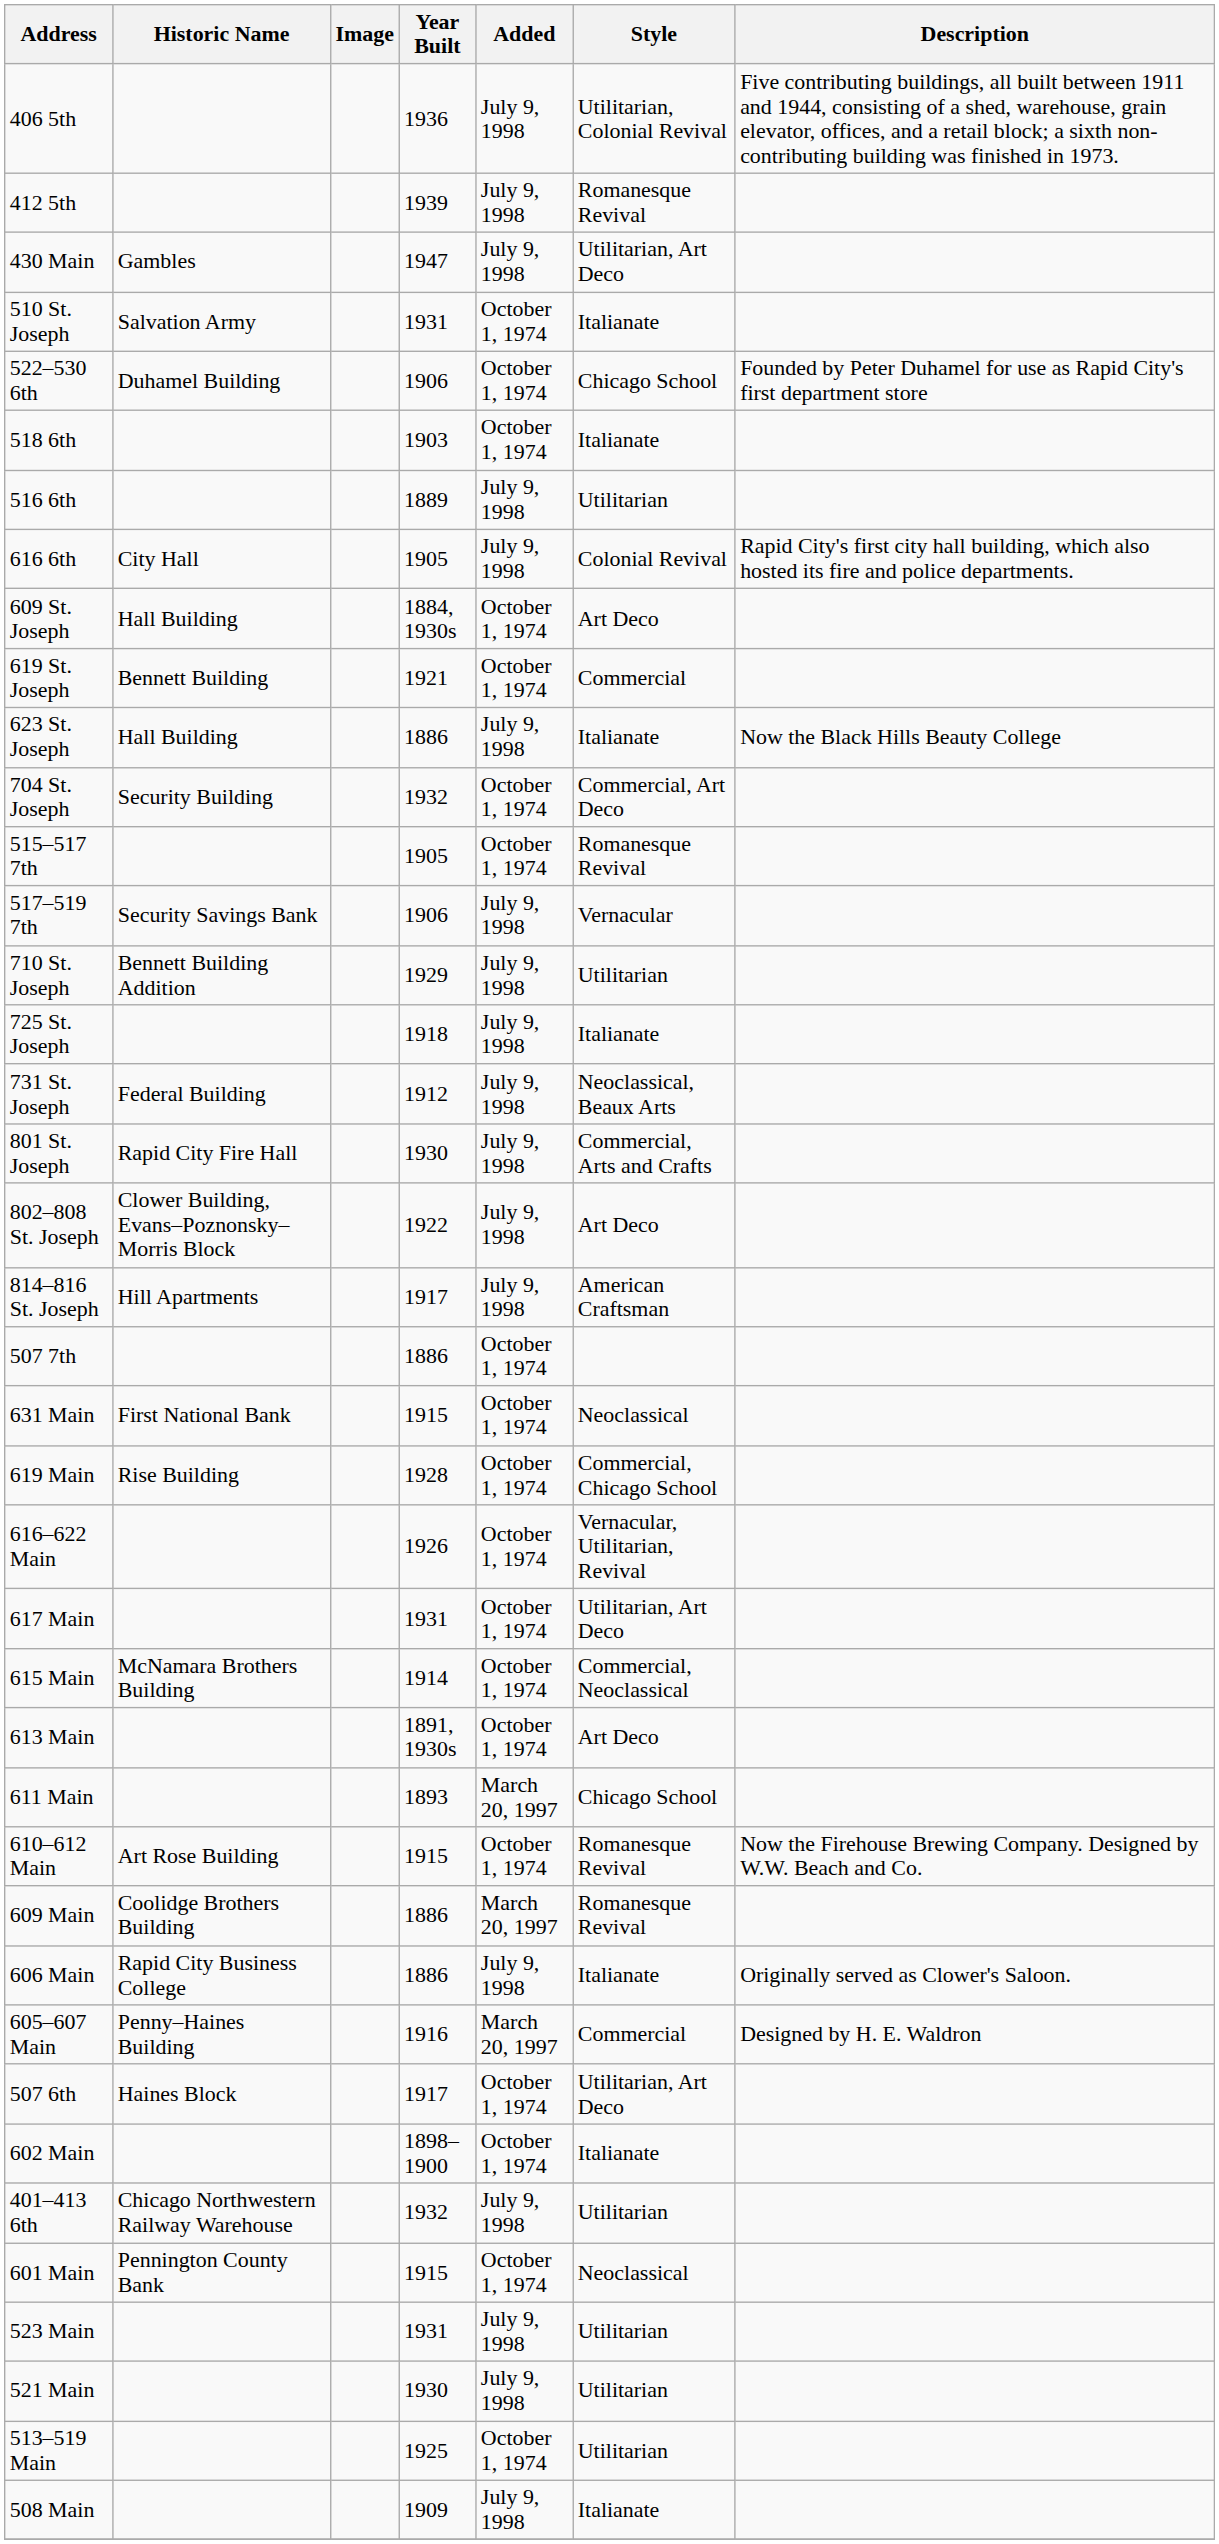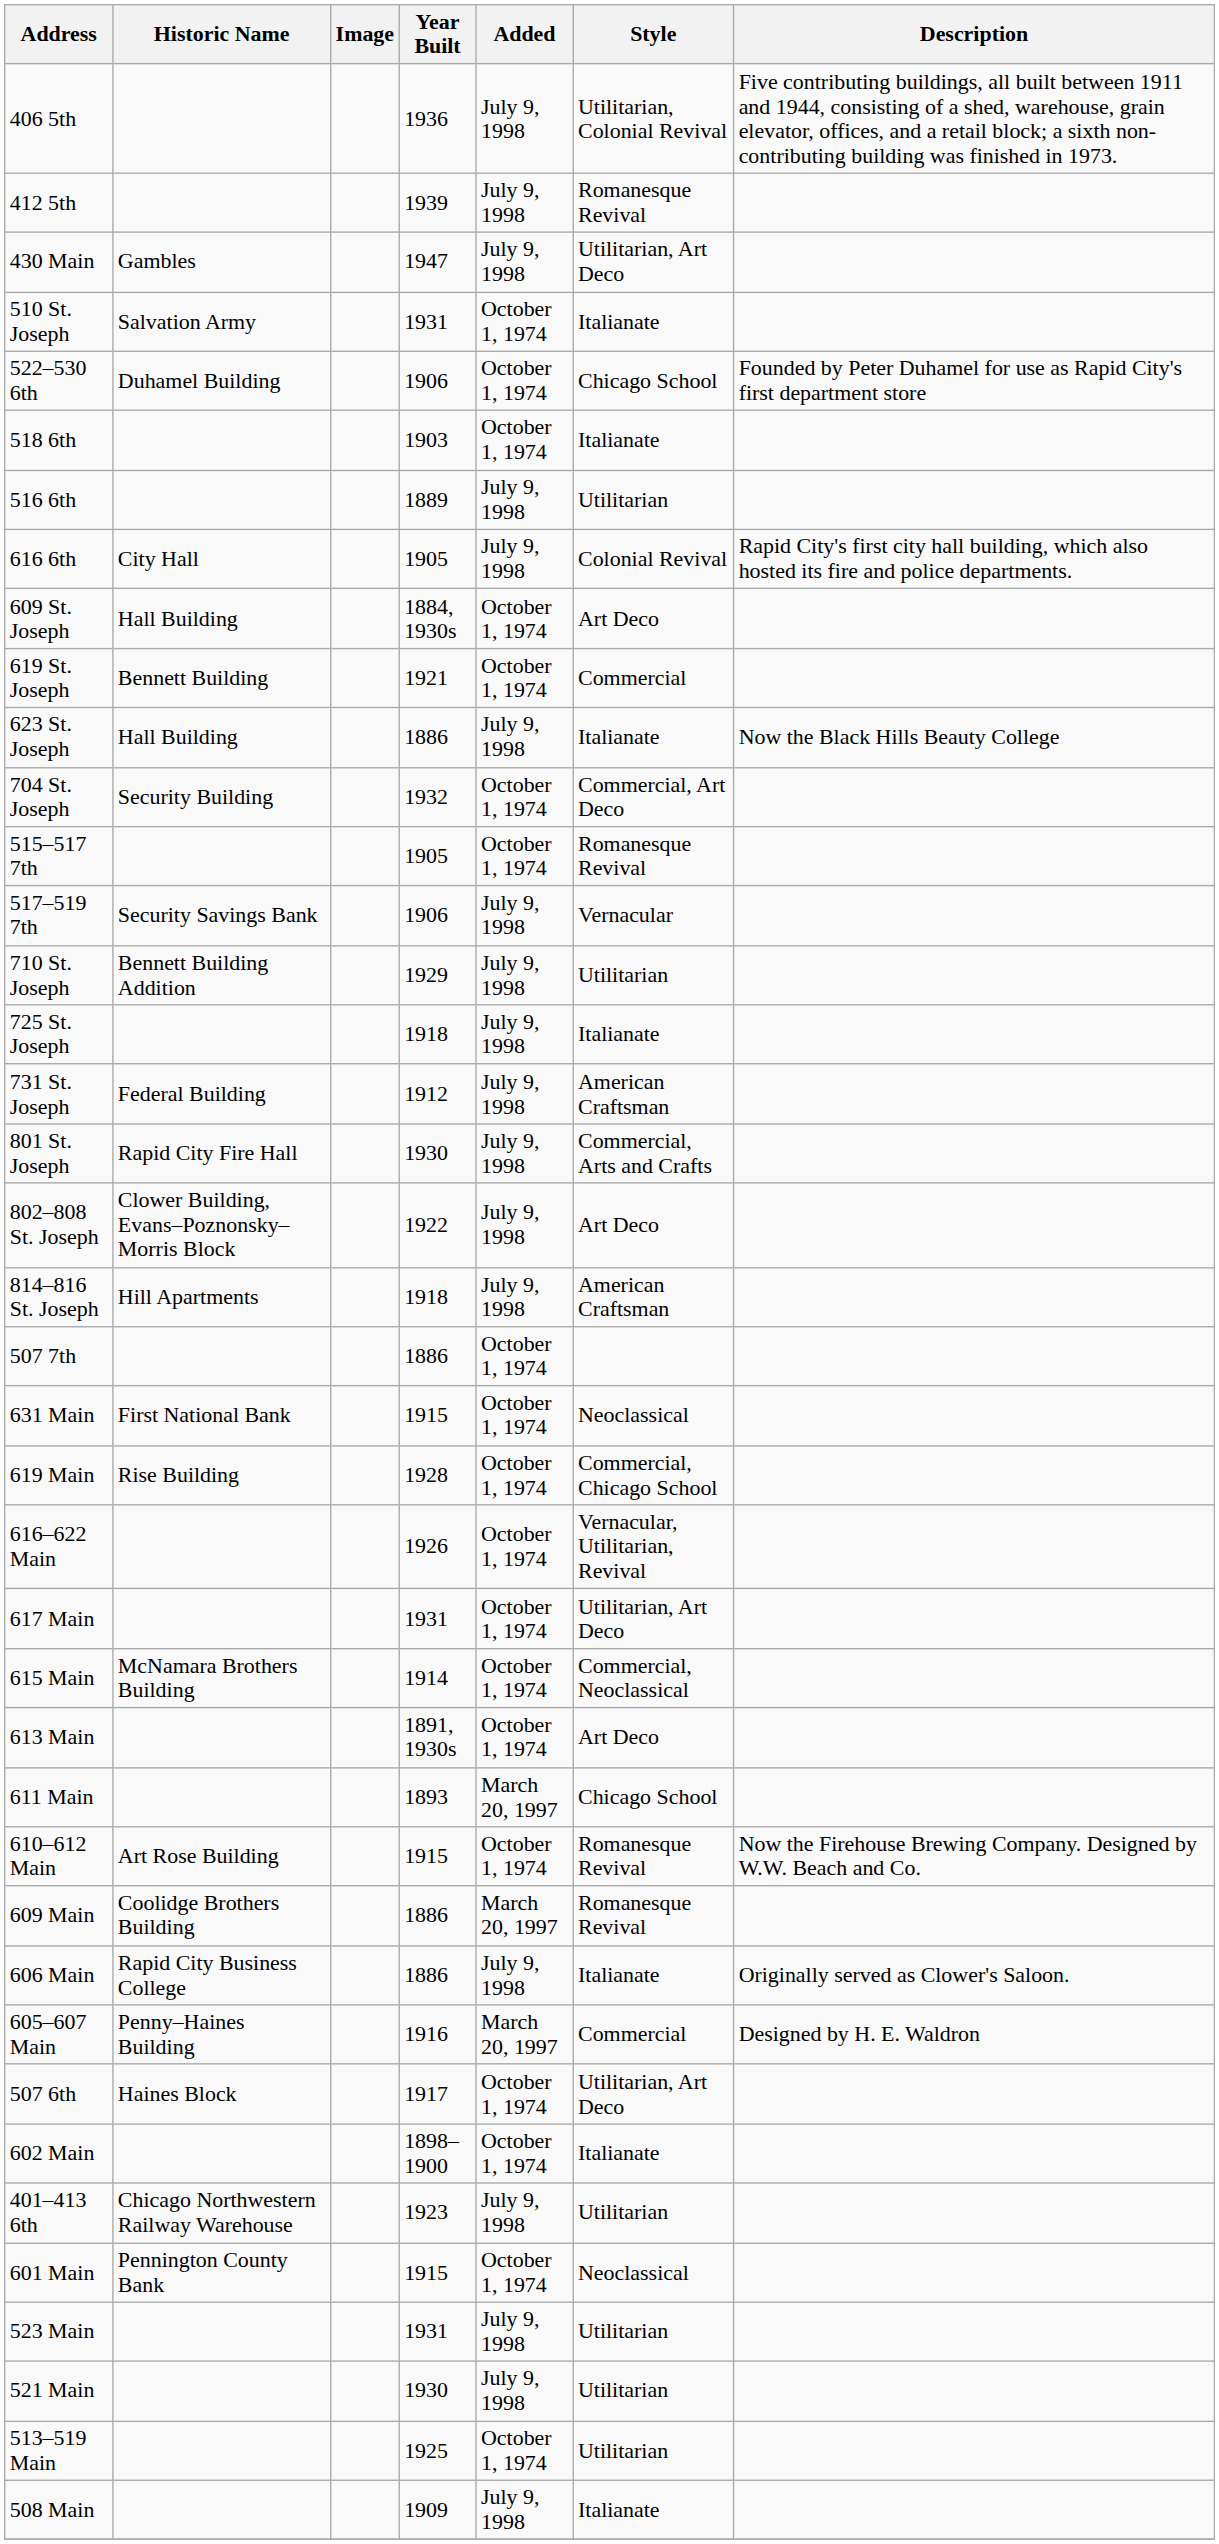731 St. Joseph | Style: Neoclassical, Beaux Arts -> American Craftsman
814–816 St. Joseph | Year Built: 1917 -> 1918
401–413 6th | Year Built: 1932 -> 1923
